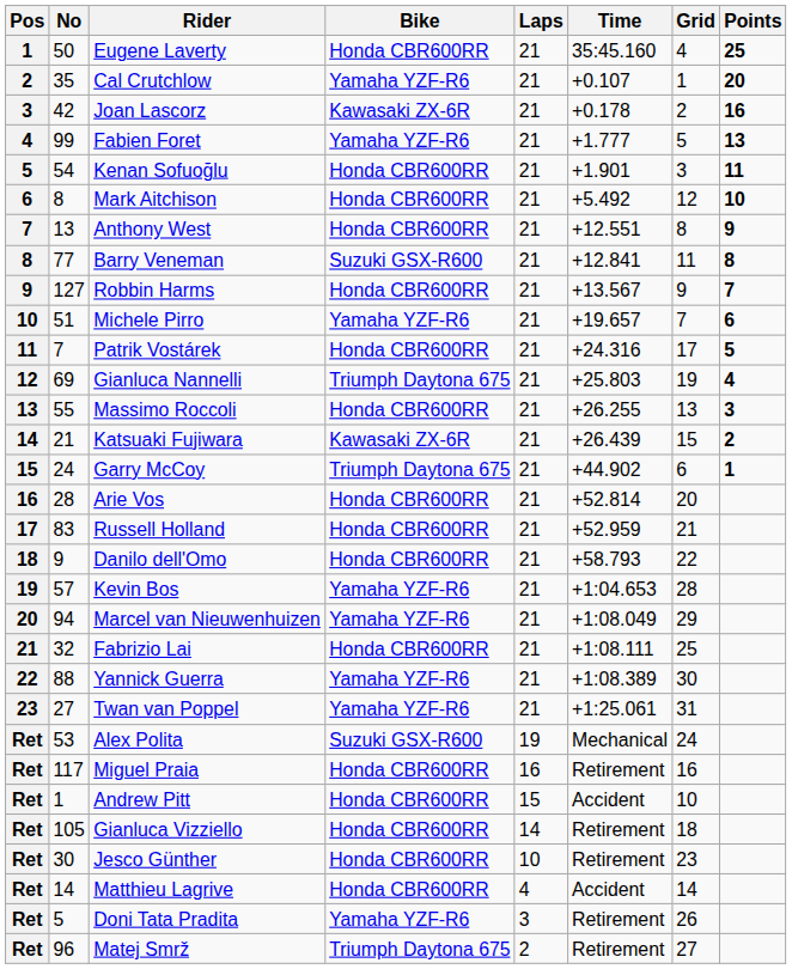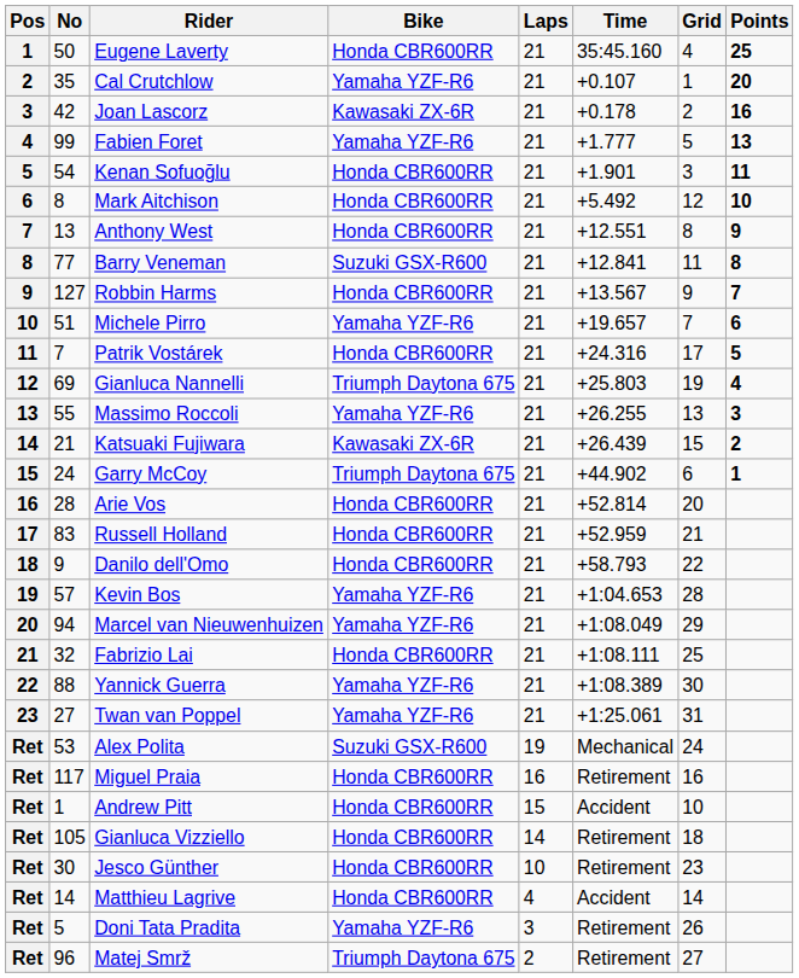Massimo Roccoli | Bike: Honda CBR600RR -> Yamaha YZF-R6
